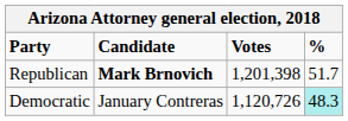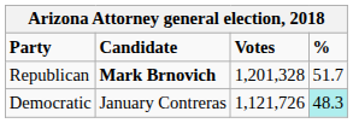Republican | Votes: 1,201,398 -> 1,201,328
Democratic | Votes: 1,120,726 -> 1,121,726
